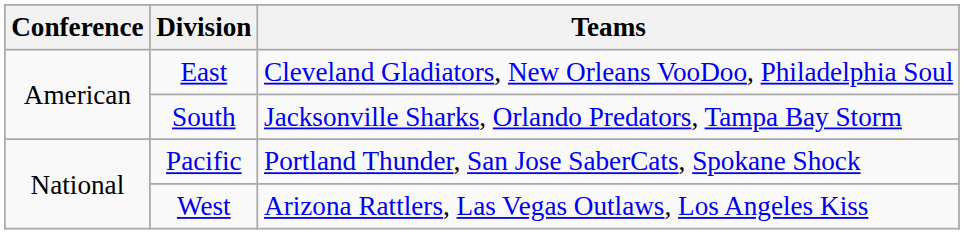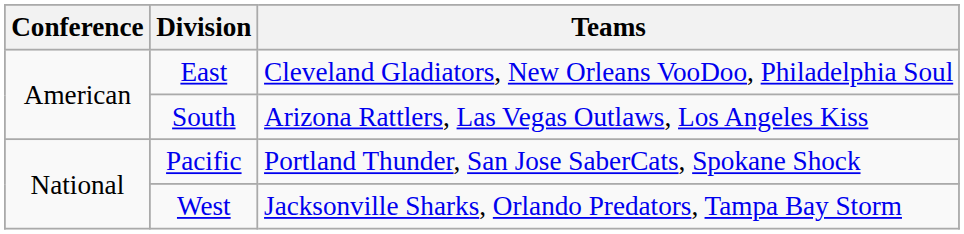South | Teams: Jacksonville Sharks, Orlando Predators, Tampa Bay Storm -> Arizona Rattlers, Las Vegas Outlaws, Los Angeles Kiss
West | Teams: Arizona Rattlers, Las Vegas Outlaws, Los Angeles Kiss -> Jacksonville Sharks, Orlando Predators, Tampa Bay Storm
